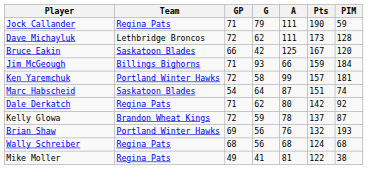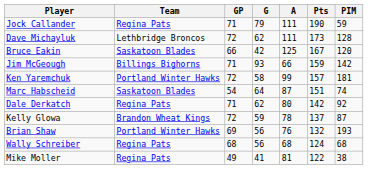Jim McGeough | PIM: 184 -> 142
